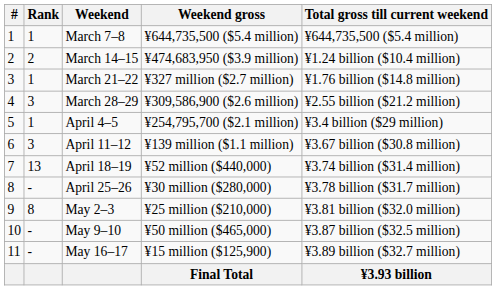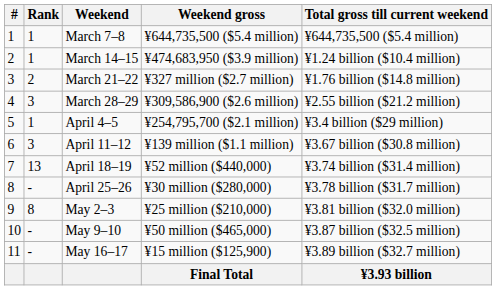March 14–15 | Rank: 2 -> 1
March 21–22 | Rank: 1 -> 2
